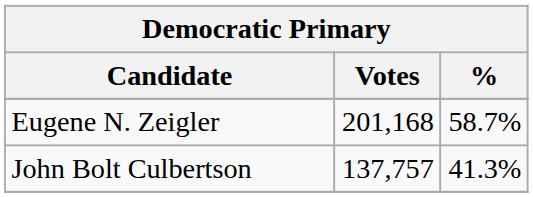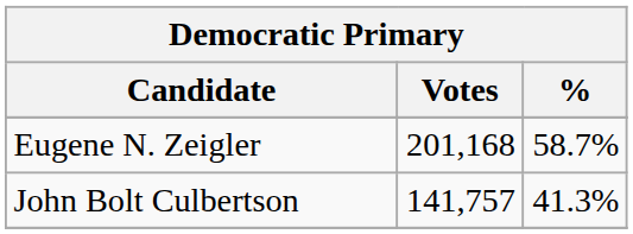John Bolt Culbertson | Votes: 137,757 -> 141,757
